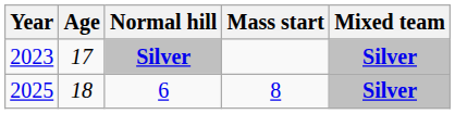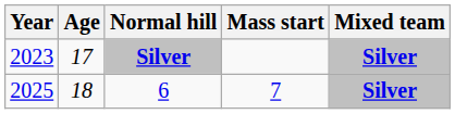6 | Mass start: 8 -> 7
